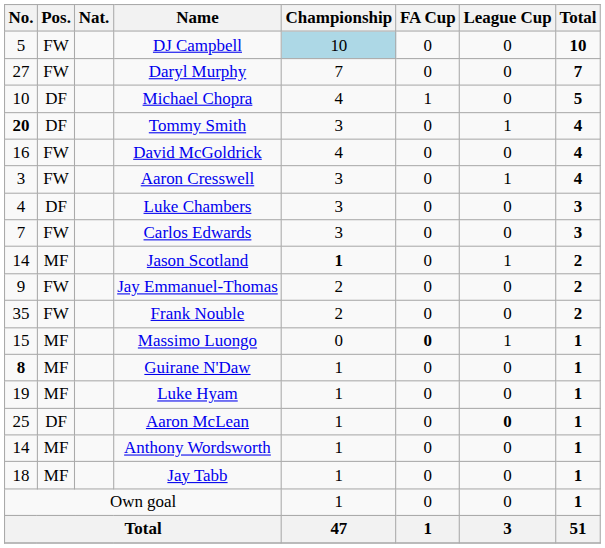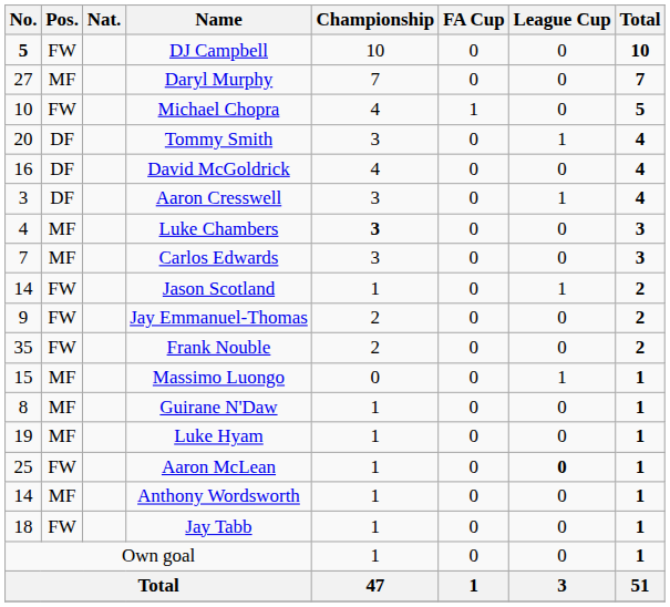DJ Campbell | No.: normal -> bold
DJ Campbell | Championship: lightblue background -> no background
Daryl Murphy | Pos.: FW -> MF
Michael Chopra | Pos.: DF -> FW
Tommy Smith | No.: bold -> normal
David McGoldrick | Pos.: FW -> DF
Aaron Cresswell | Pos.: FW -> DF
Luke Chambers | Pos.: DF -> MF
Luke Chambers | Championship: normal -> bold
Carlos Edwards | Pos.: FW -> MF
Jason Scotland | Pos.: MF -> FW
Jason Scotland | Championship: bold -> normal
Massimo Luongo | FA Cup: bold -> normal
Guirane N'Daw | No.: bold -> normal
Aaron McLean | Pos.: DF -> FW
Jay Tabb | Pos.: MF -> FW
